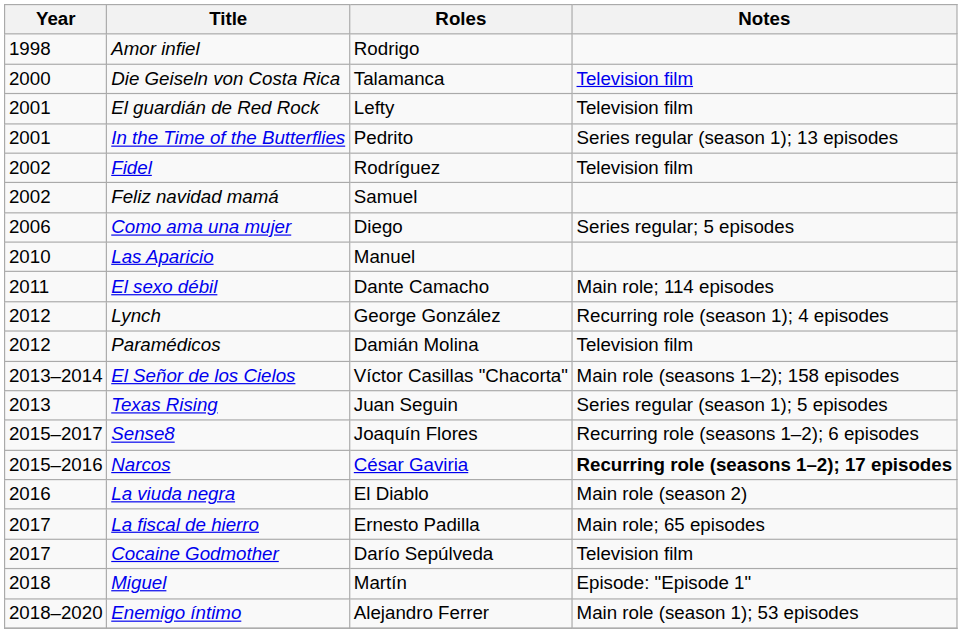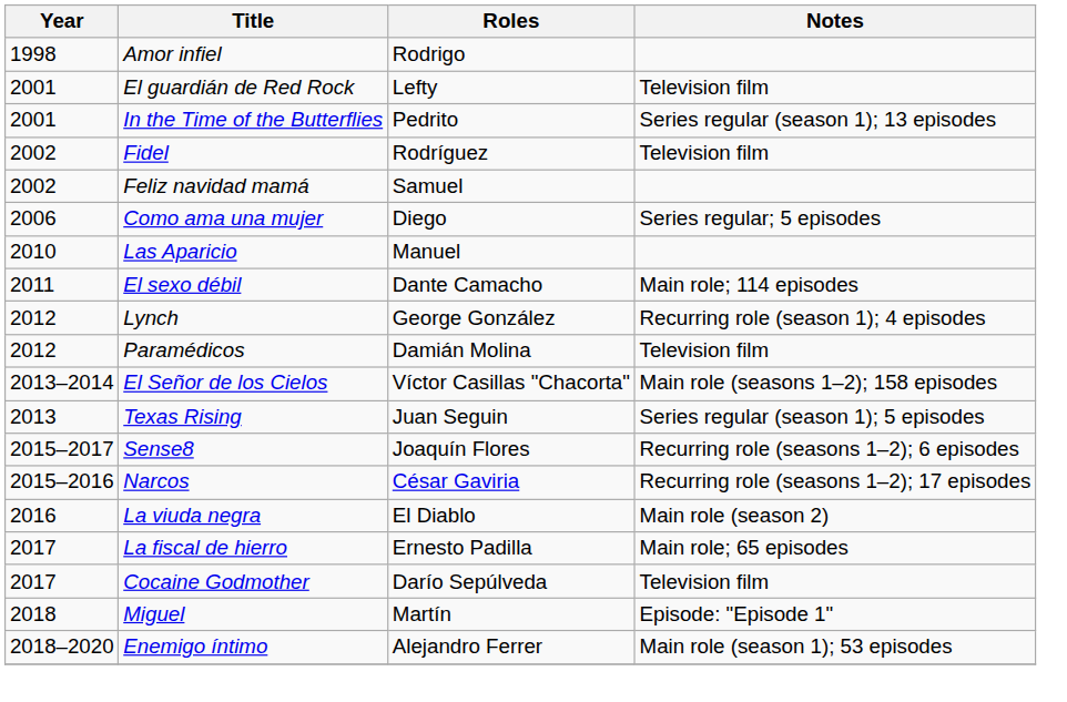- row: 2000 | Die Geiseln von Costa Rica | Talamanca | Television film
Narcos | Notes: bold -> normal
